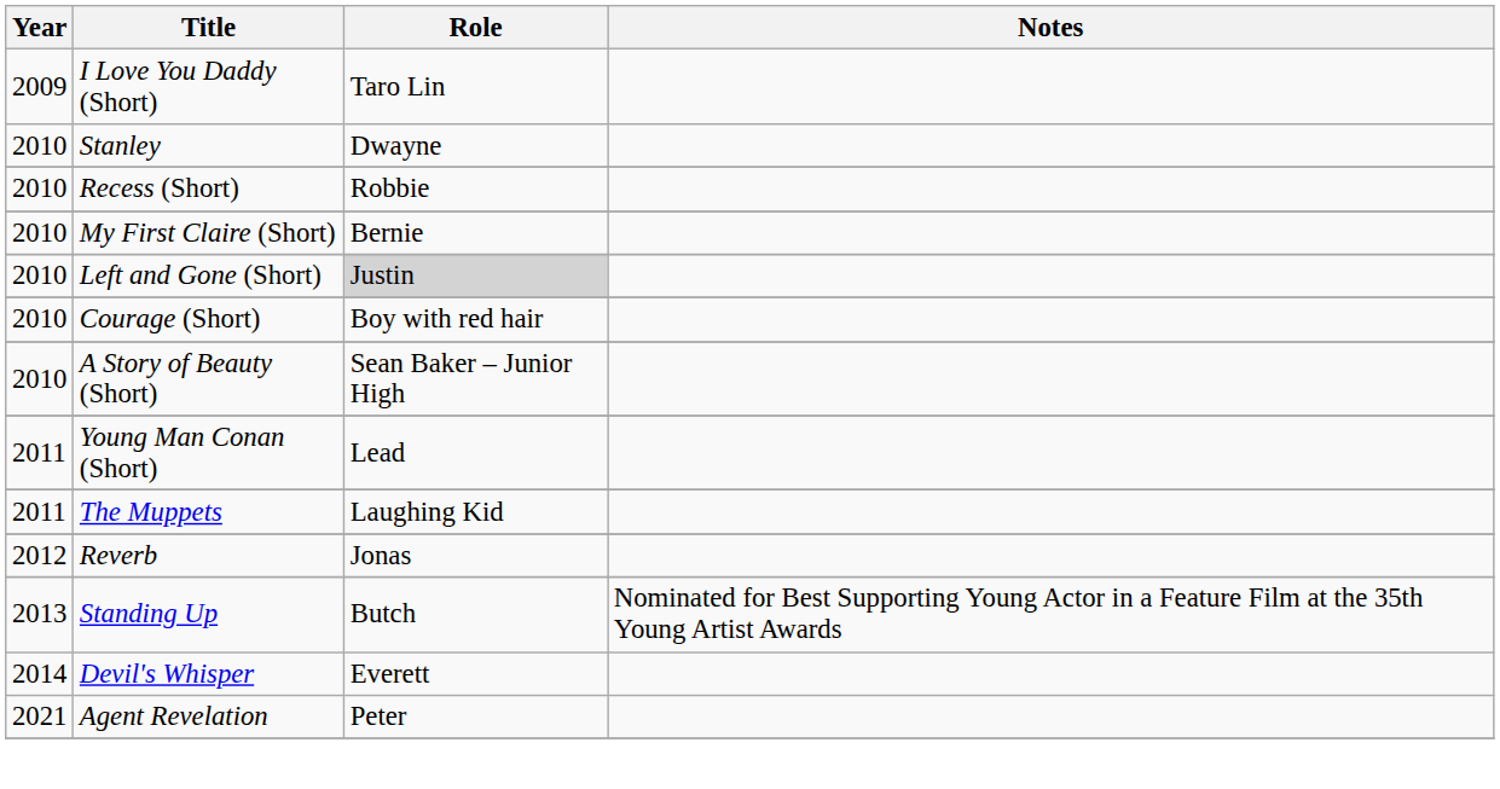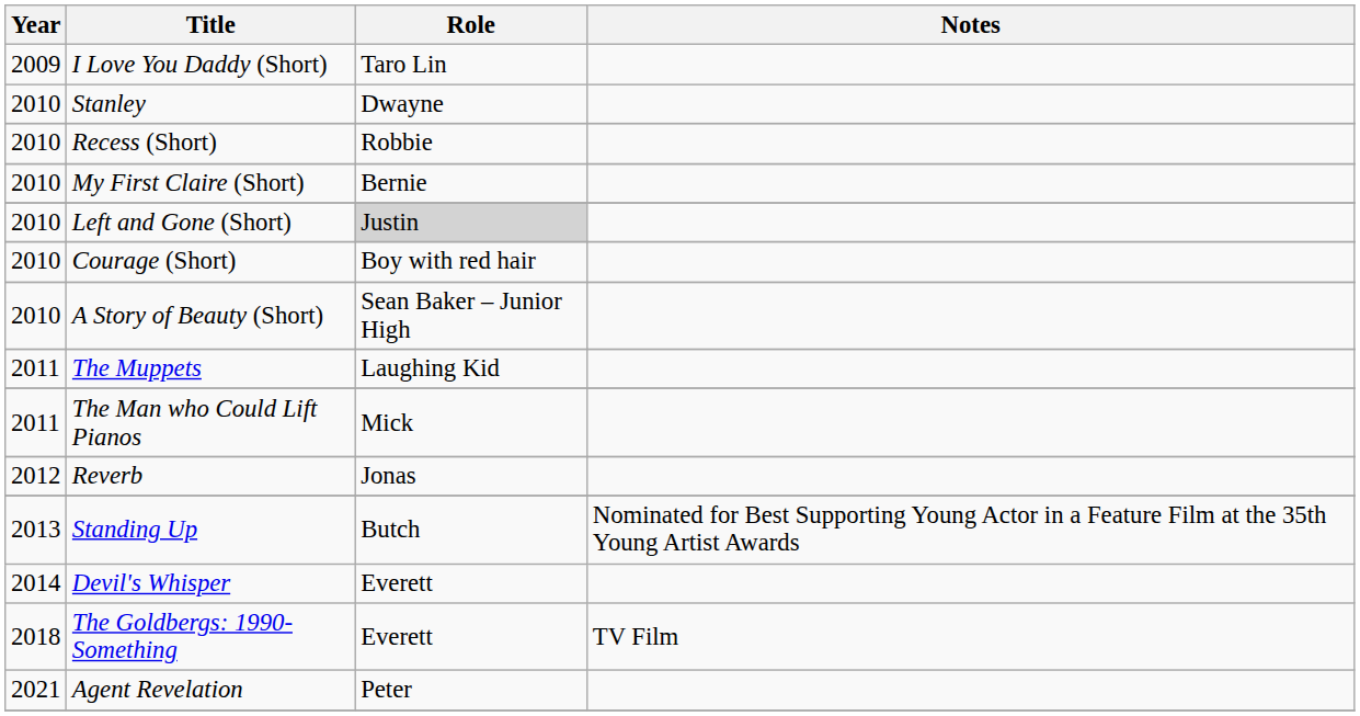- row: 2011 | Young Man Conan (Short) | Lead
+ row: 2011 | The Man who Could Lift Pianos | Mick
+ row: 2018 | The Goldbergs: 1990-Something | Everett | TV Film
